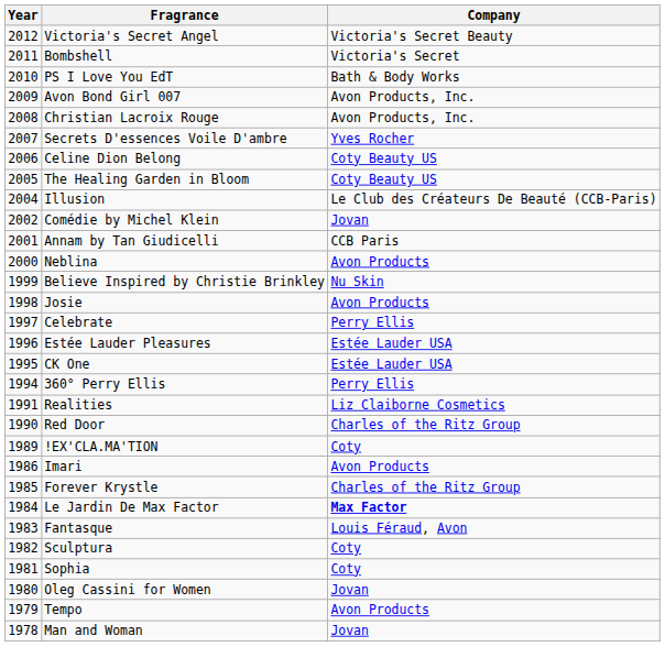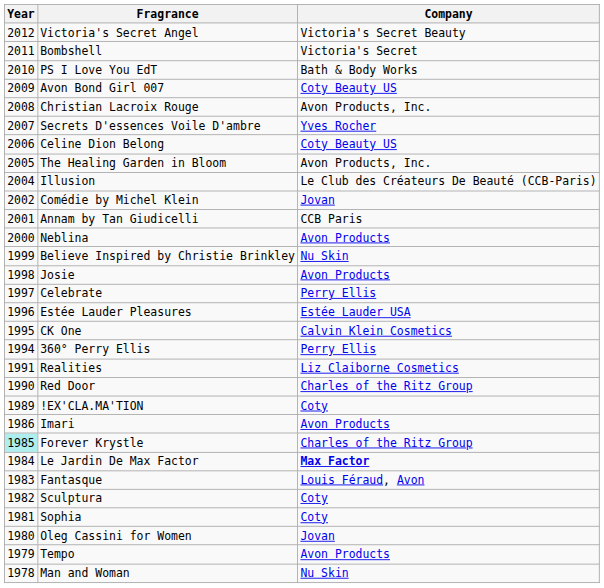Avon Bond Girl 007 | Company: Avon Products, Inc. -> Coty Beauty US
The Healing Garden in Bloom | Company: Coty Beauty US -> Avon Products, Inc.
CK One | Company: Estée Lauder USA -> Calvin Klein Cosmetics
Forever Krystle | Year: no background -> paleturquoise background
Man and Woman | Company: Jovan -> Nu Skin
